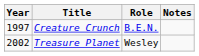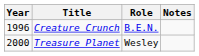Creature Crunch | Year: 1997 -> 1996
Treasure Planet | Year: 2002 -> 2000
